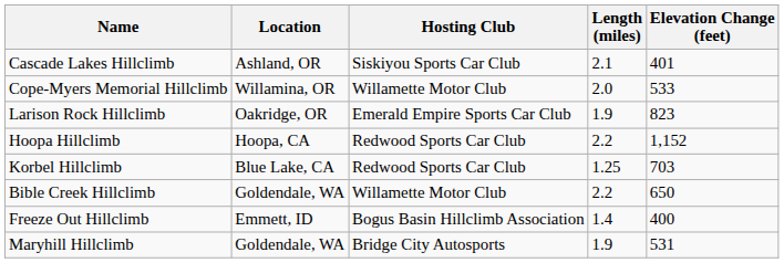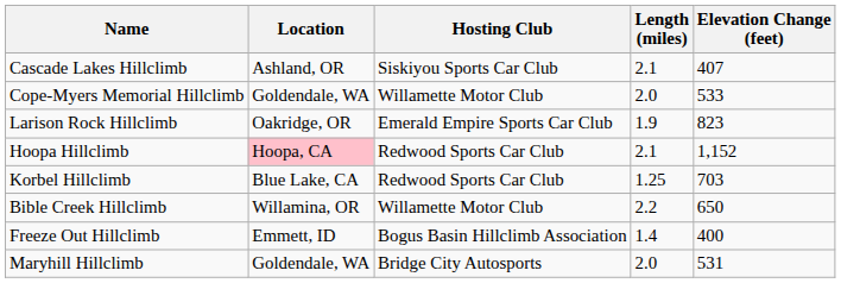Cascade Lakes Hillclimb | Elevation Change (feet): 401 -> 407
Cope-Myers Memorial Hillclimb | Location: Willamina, OR -> Goldendale, WA
Hoopa Hillclimb | Location: no background -> pink background
Hoopa Hillclimb | Length (miles): 2.2 -> 2.1
Bible Creek Hillclimb | Location: Goldendale, WA -> Willamina, OR
Maryhill Hillclimb | Length (miles): 1.9 -> 2.0
